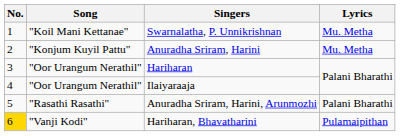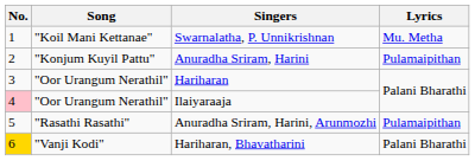Anuradha Sriram, Harini | Lyrics: Mu. Metha -> Pulamaipithan
Ilaiyaraaja | No.: no background -> pink background
Anuradha Sriram, Harini, Arunmozhi | Lyrics: Palani Bharathi -> Pulamaipithan
Hariharan, Bhavatharini | Lyrics: Pulamaipithan -> Palani Bharathi
